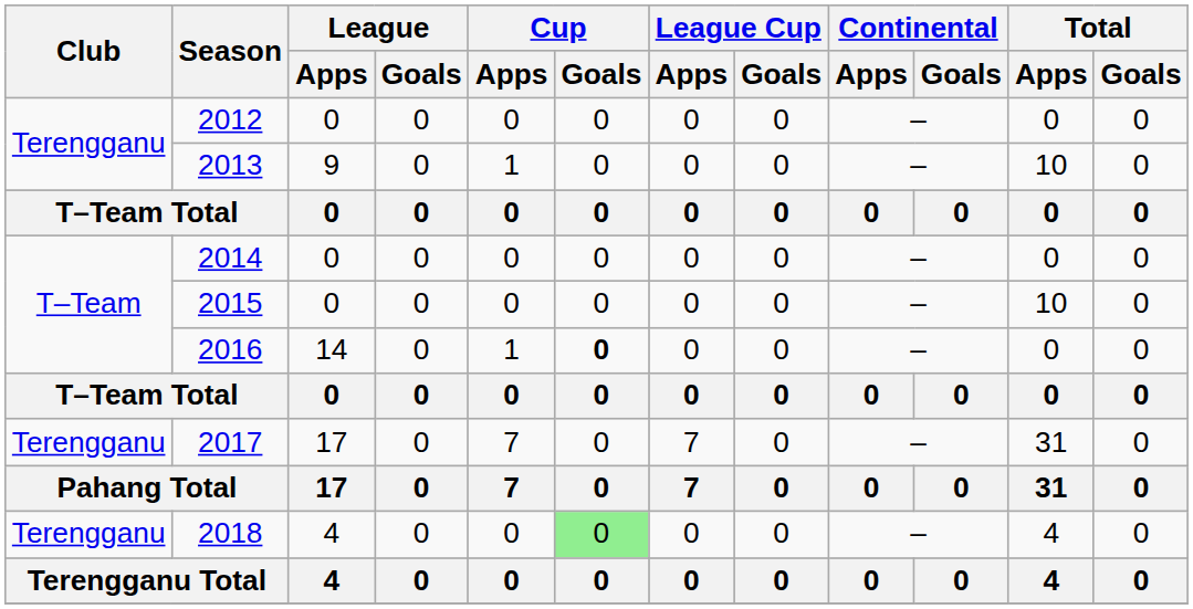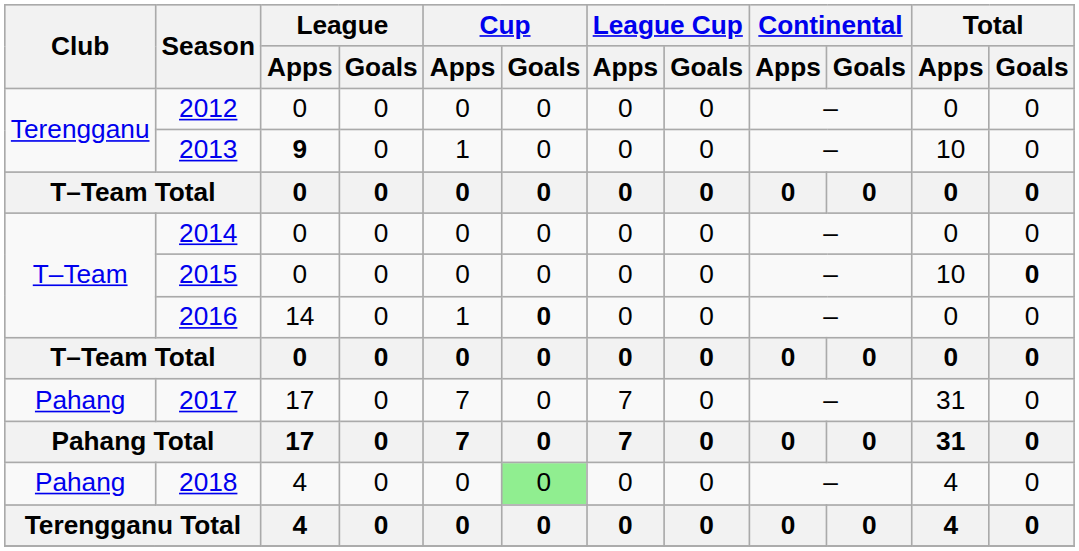2013 | League / Apps: normal -> bold
2015 | Total / Goals: normal -> bold
2017 | Club: Terengganu -> Pahang
2018 | Club: Terengganu -> Pahang
